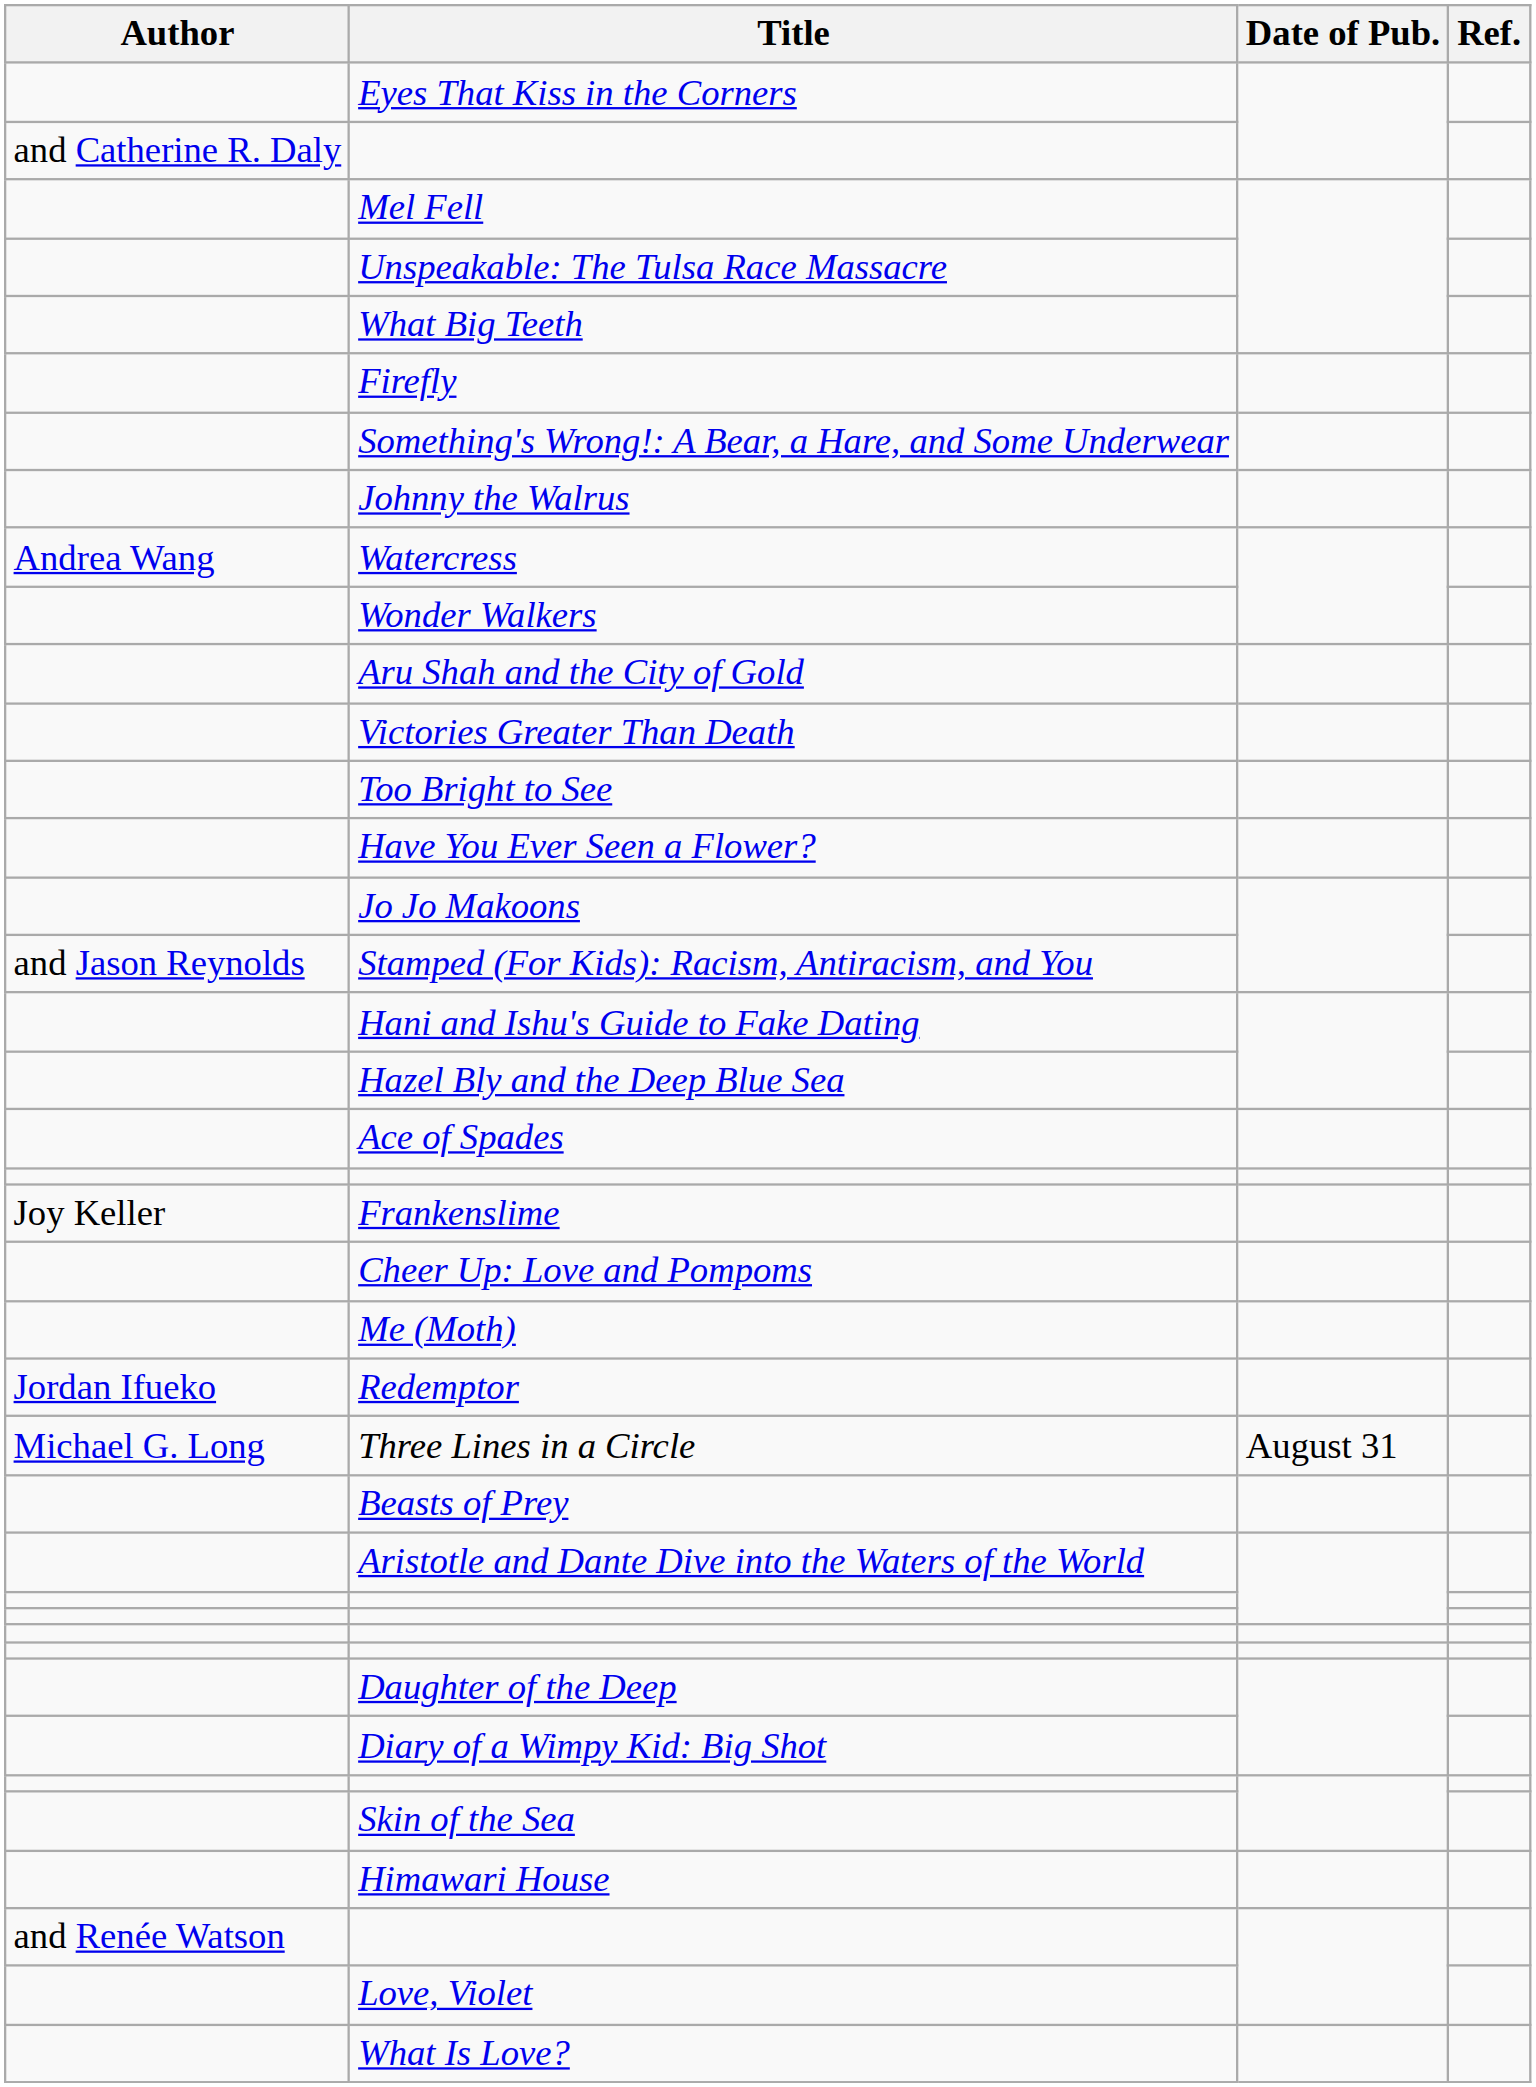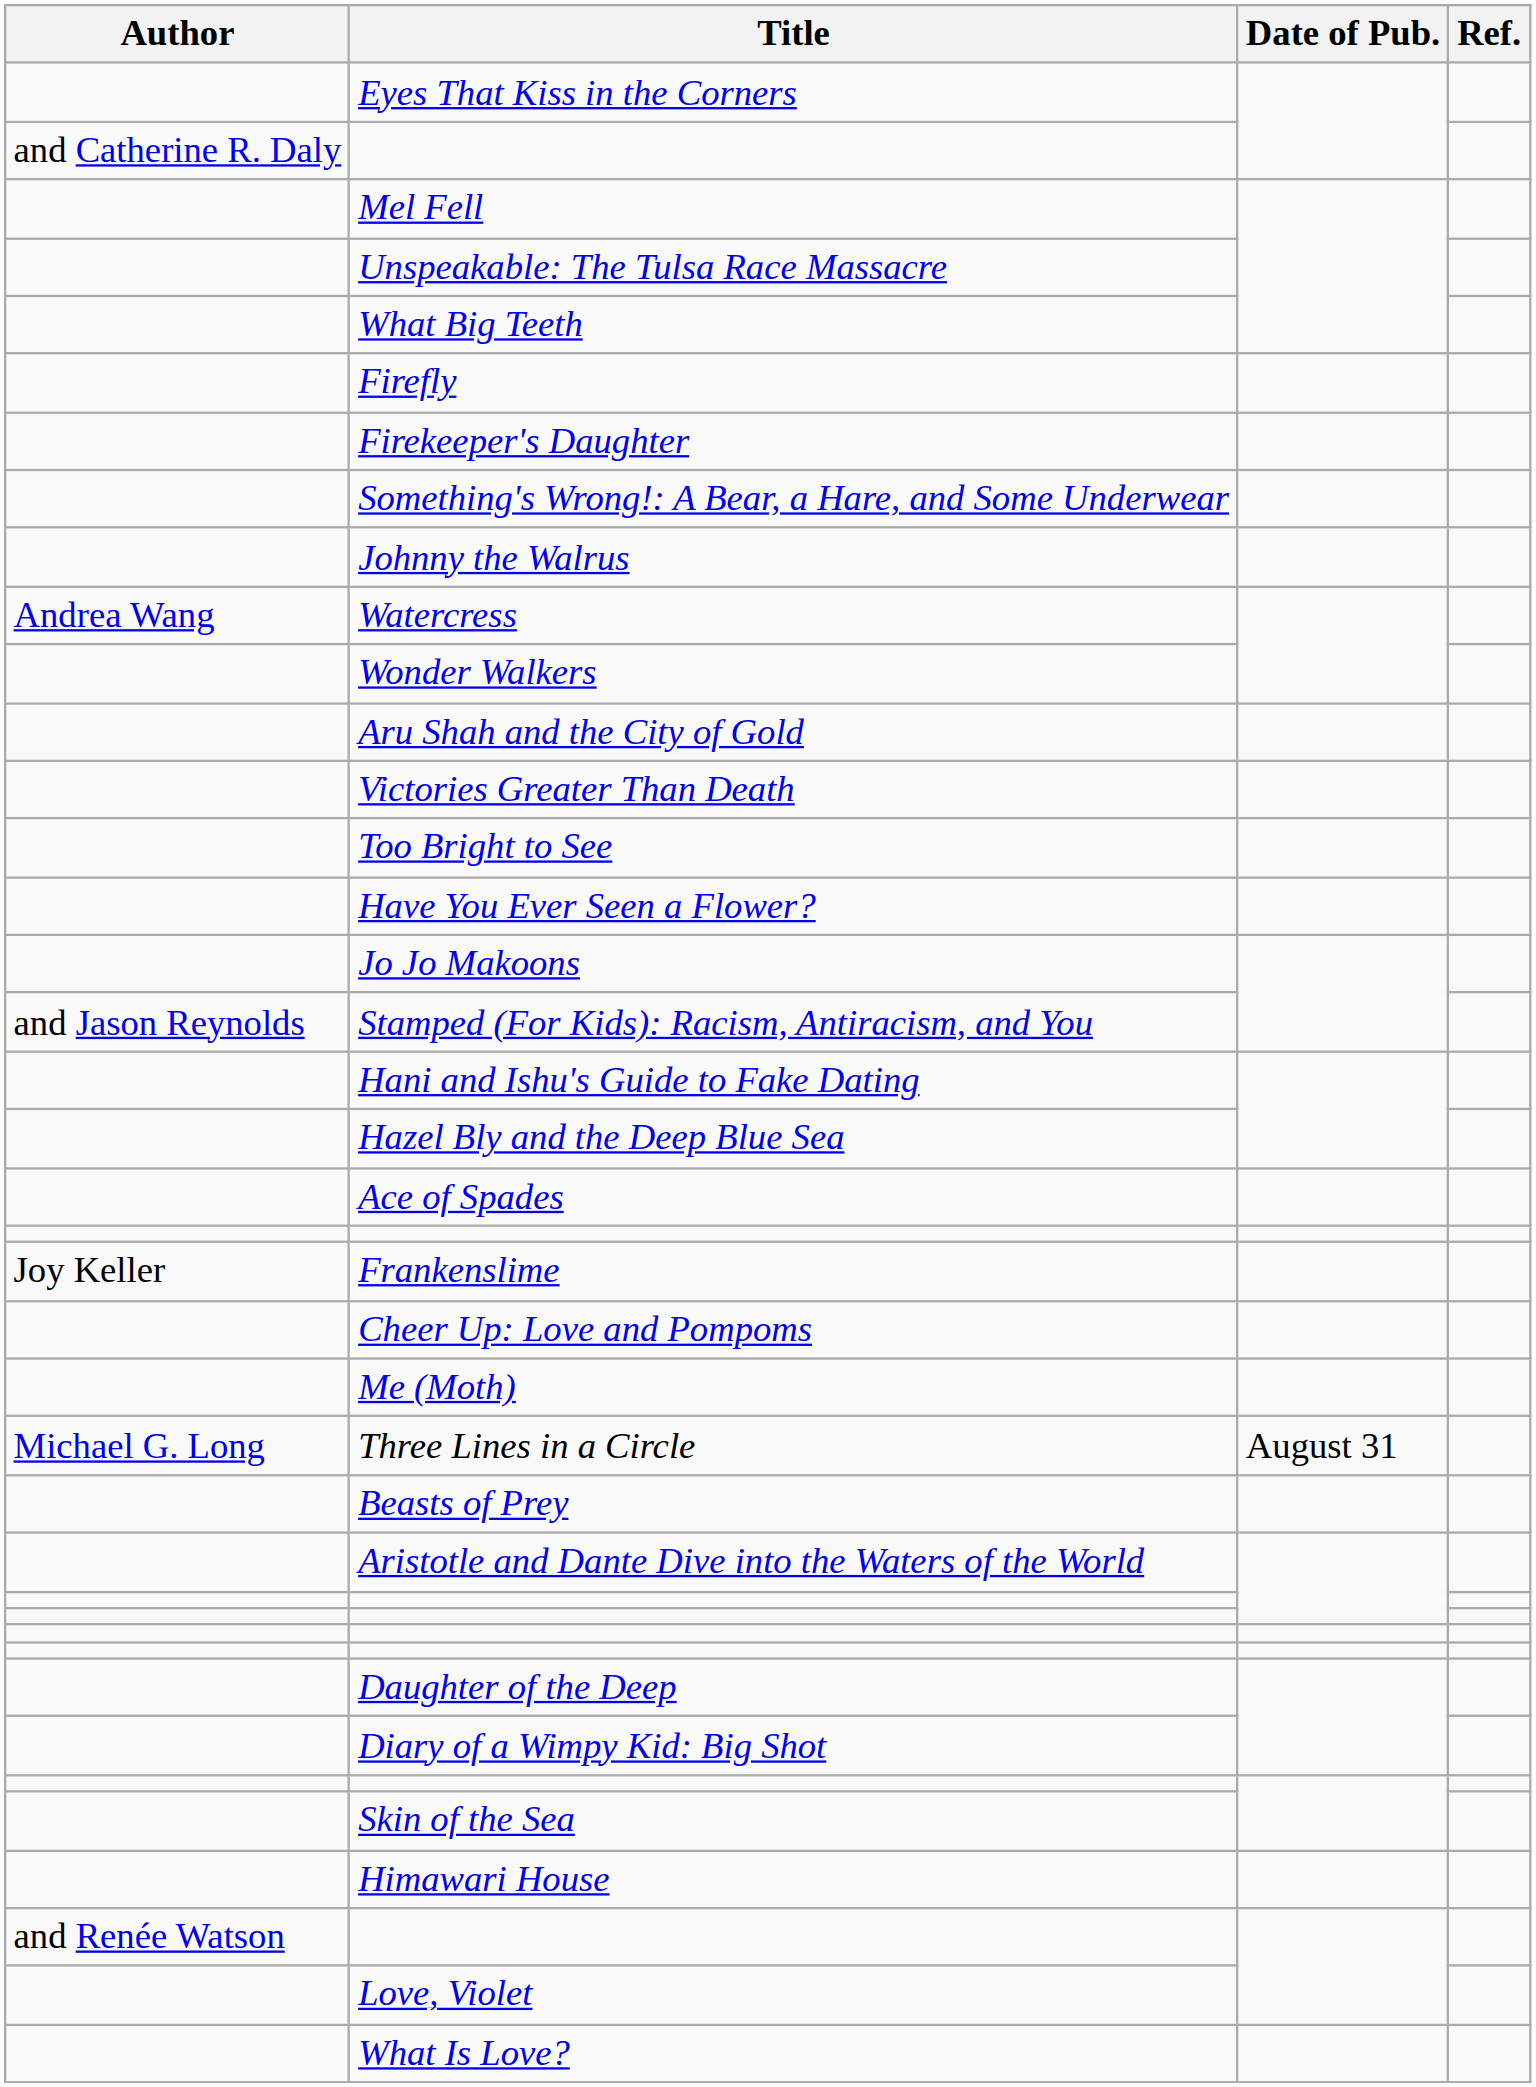+ row: Firekeeper's Daughter
- row: Jordan Ifueko | Redemptor
